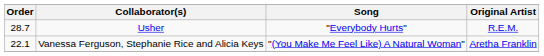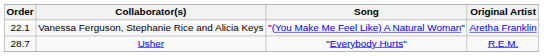rows swapped: Vanessa Ferguson, Stephanie Rice and Alicia Keys <-> Usher
